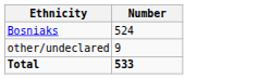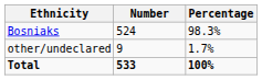+ column: Percentage | 98.3% | 1.7% | 100%
